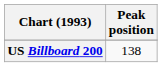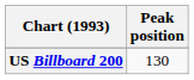US Billboard 200 | Peak position: 138 -> 130
